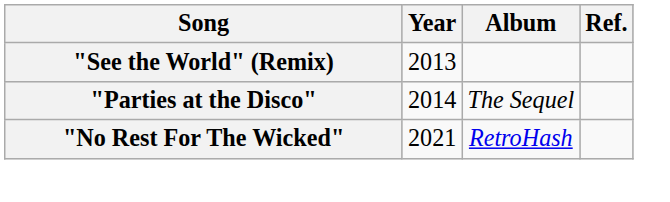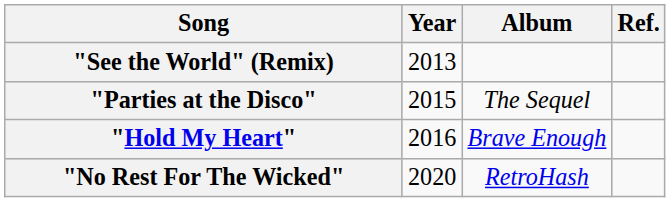"Parties at the Disco" | Year: 2014 -> 2015
+ row: "Hold My Heart" | 2016 | Brave Enough
"No Rest For The Wicked" | Year: 2021 -> 2020
